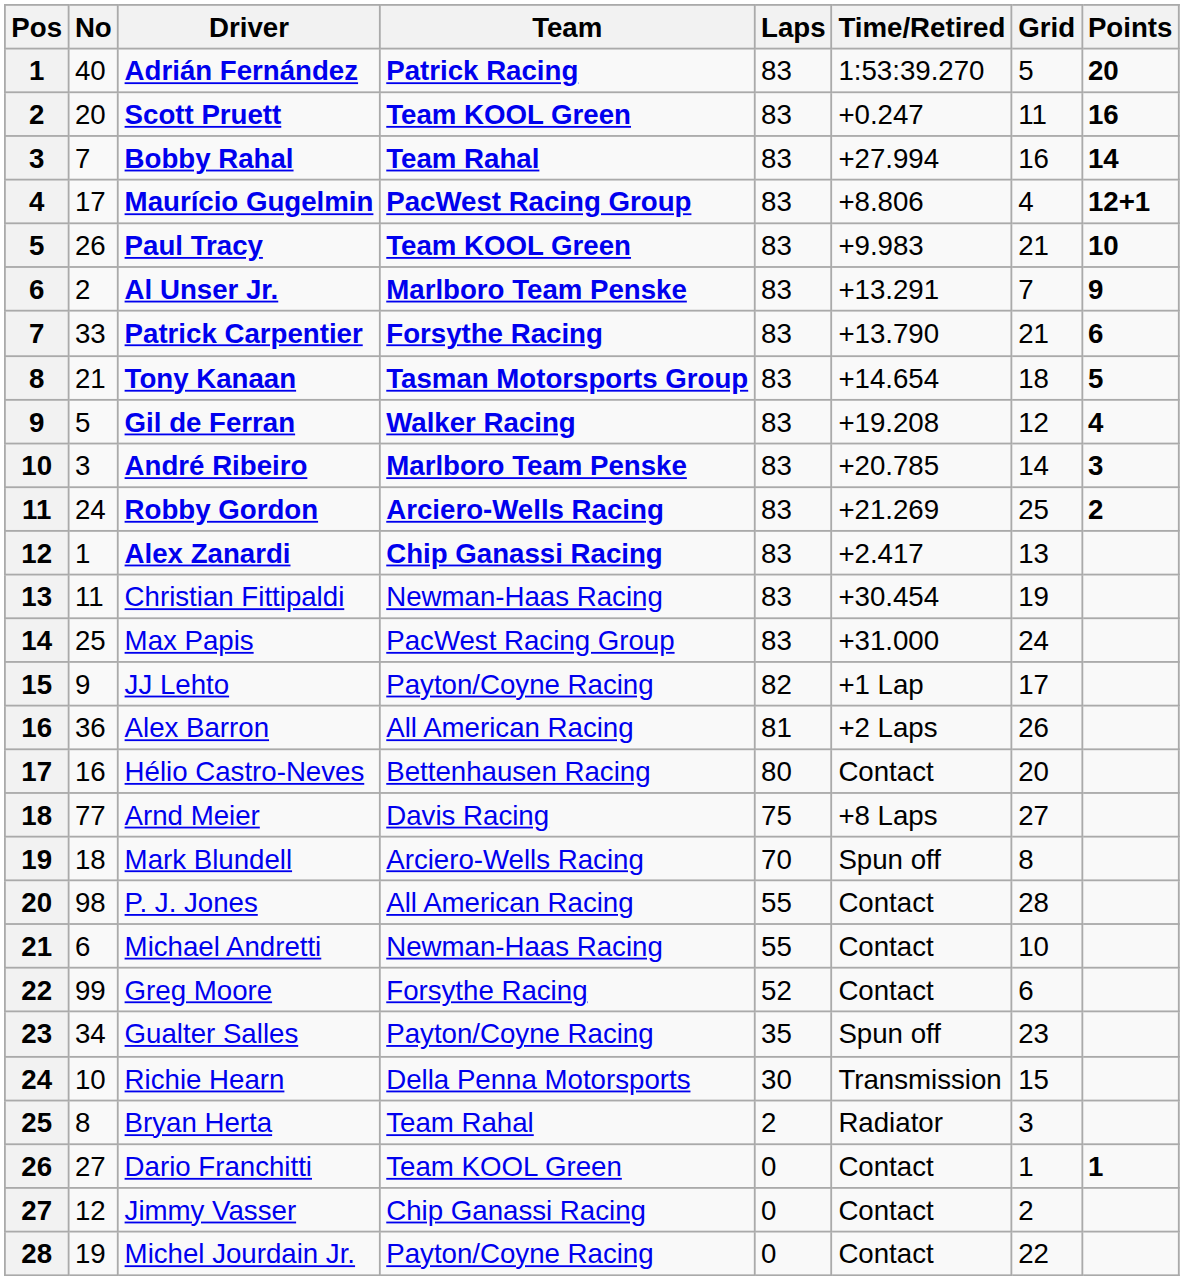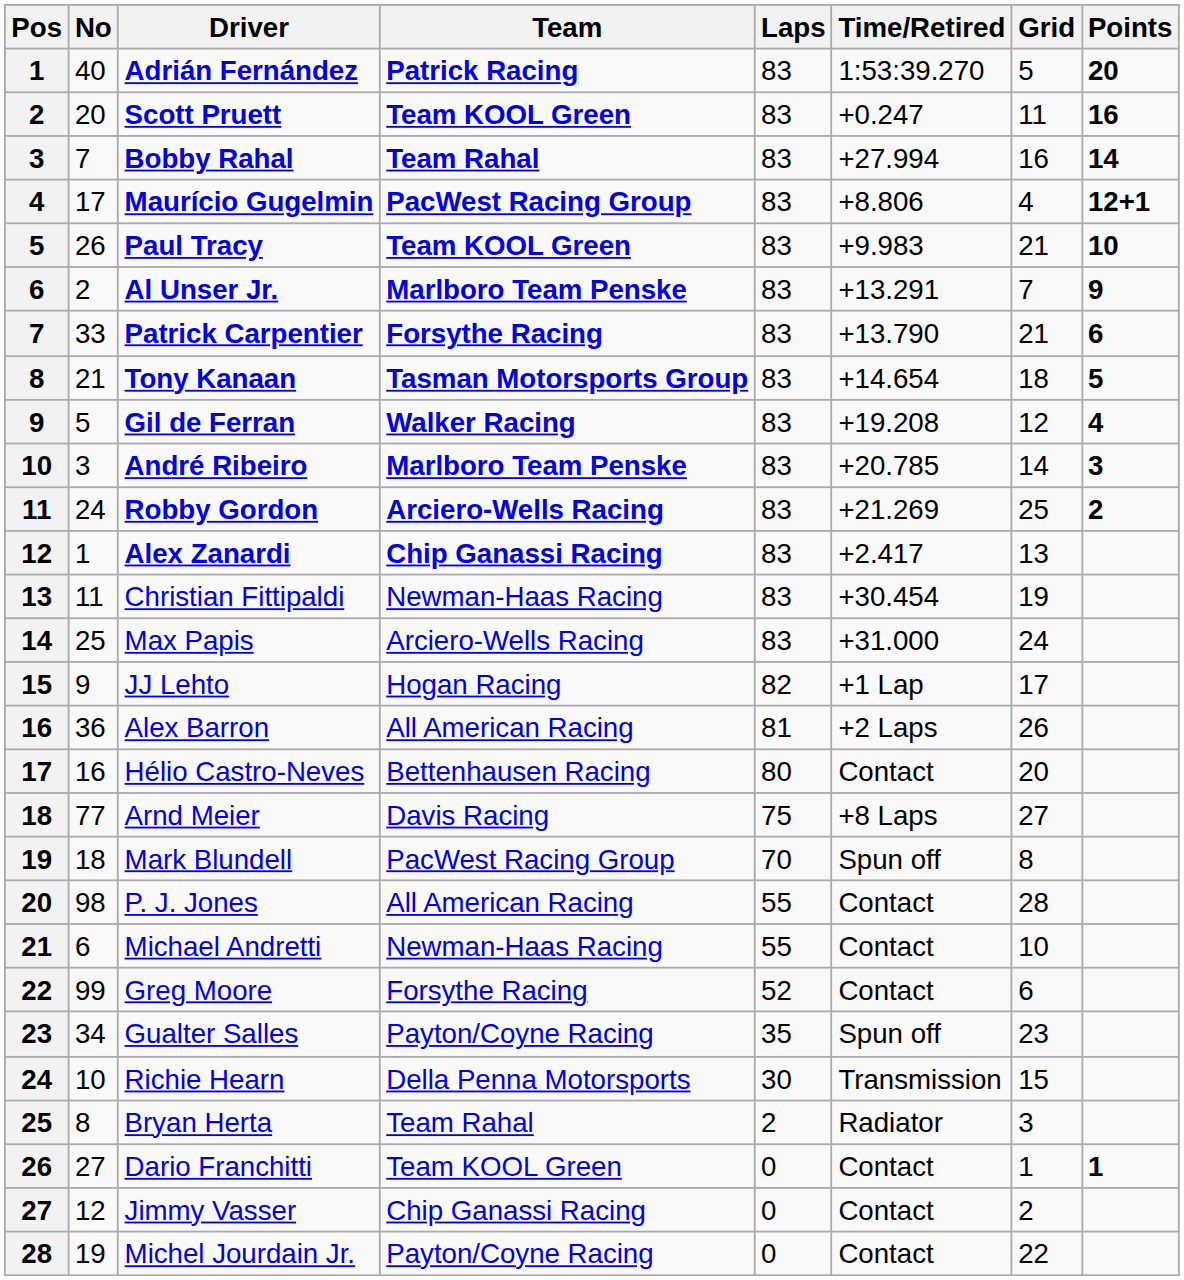Max Papis | Team: PacWest Racing Group -> Arciero-Wells Racing
JJ Lehto | Team: Payton/Coyne Racing -> Hogan Racing
Mark Blundell | Team: Arciero-Wells Racing -> PacWest Racing Group
